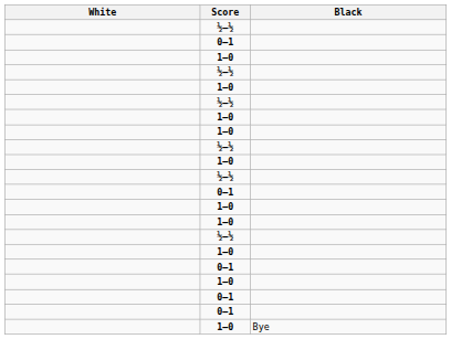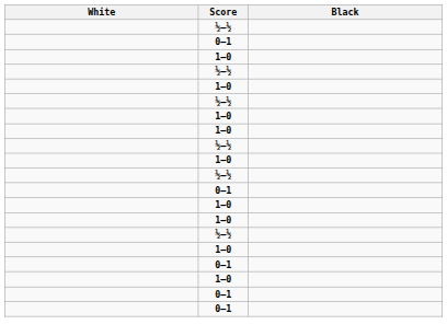- row: 1–0 | Bye
